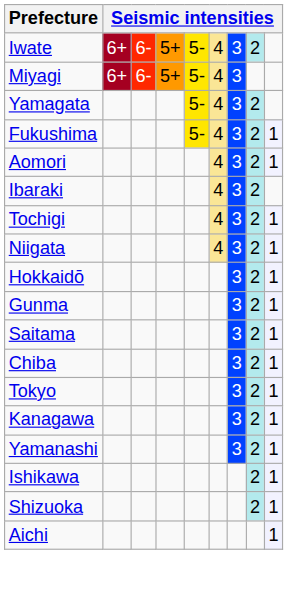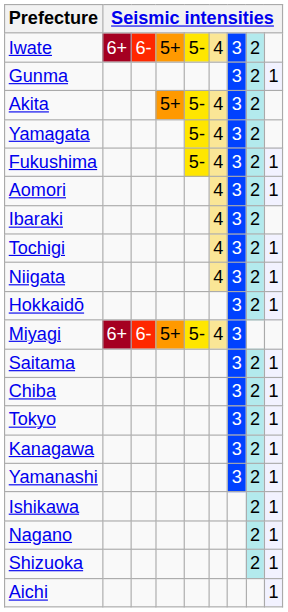rows swapped: Miyagi <-> Gunma
+ row: Akita | 5+ | 5- | 4 | 3 | 2
+ row: Nagano | 2 | 1
